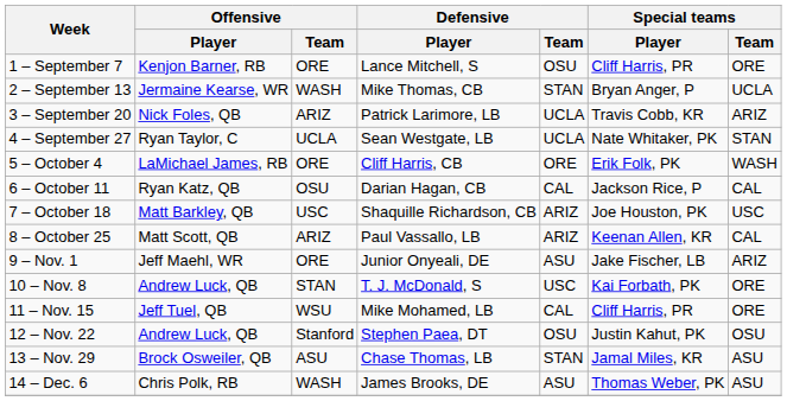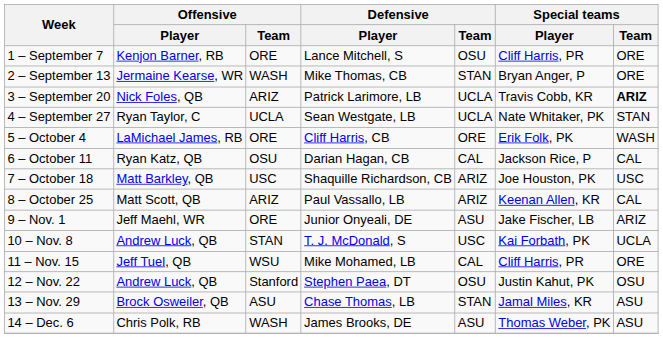2 – September 13 | Special teams / Team: UCLA -> ORE
3 – September 20 | Special teams / Team: normal -> bold
10 – Nov. 8 | Special teams / Team: ORE -> UCLA
